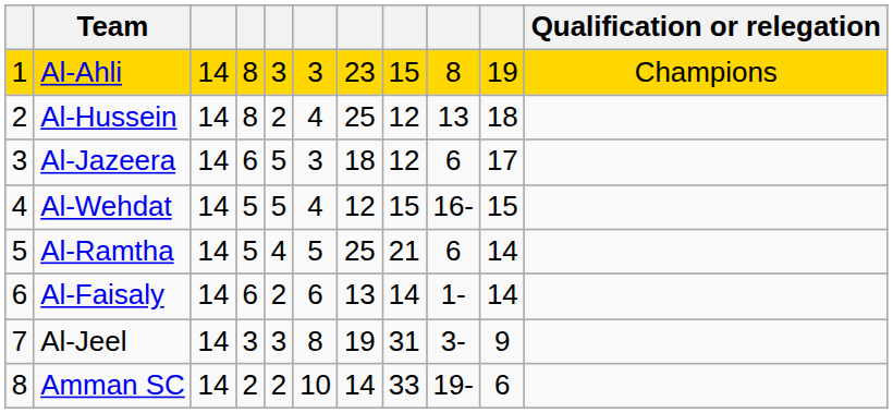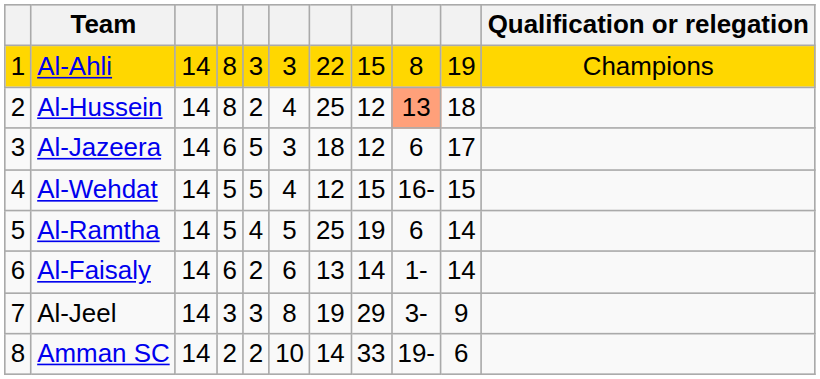Al-Ahli | column 7: 23 -> 22
Al-Hussein | column 9: no background -> lightsalmon background
Al-Ramtha | column 8: 21 -> 19
Al-Jeel | column 8: 31 -> 29
